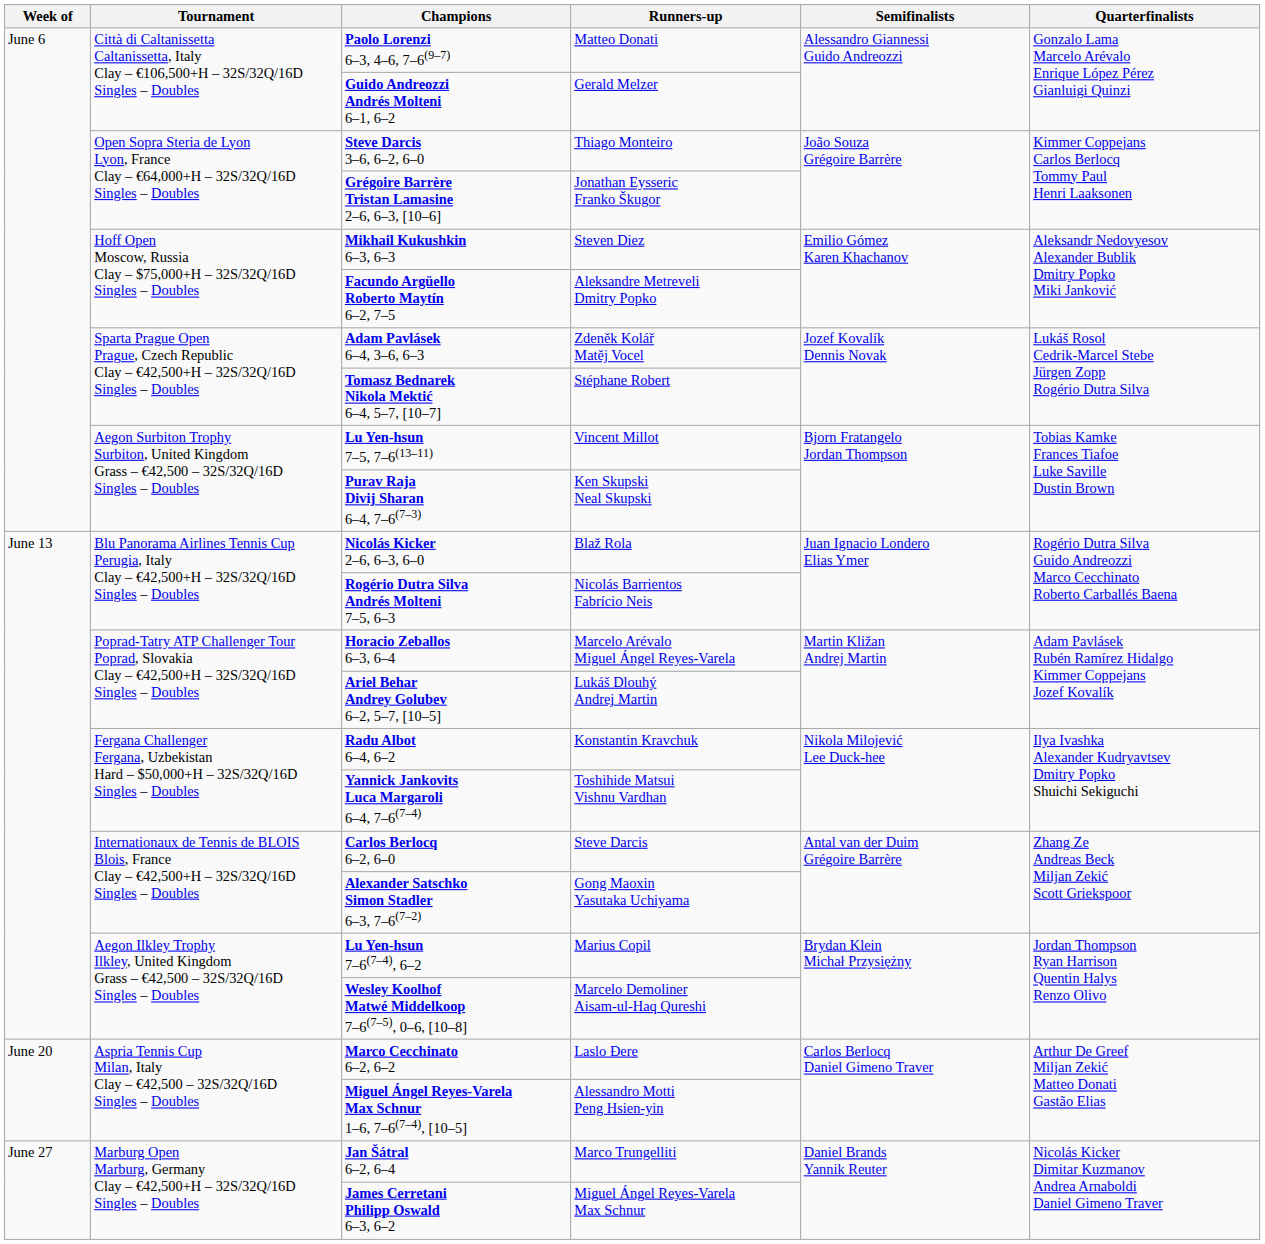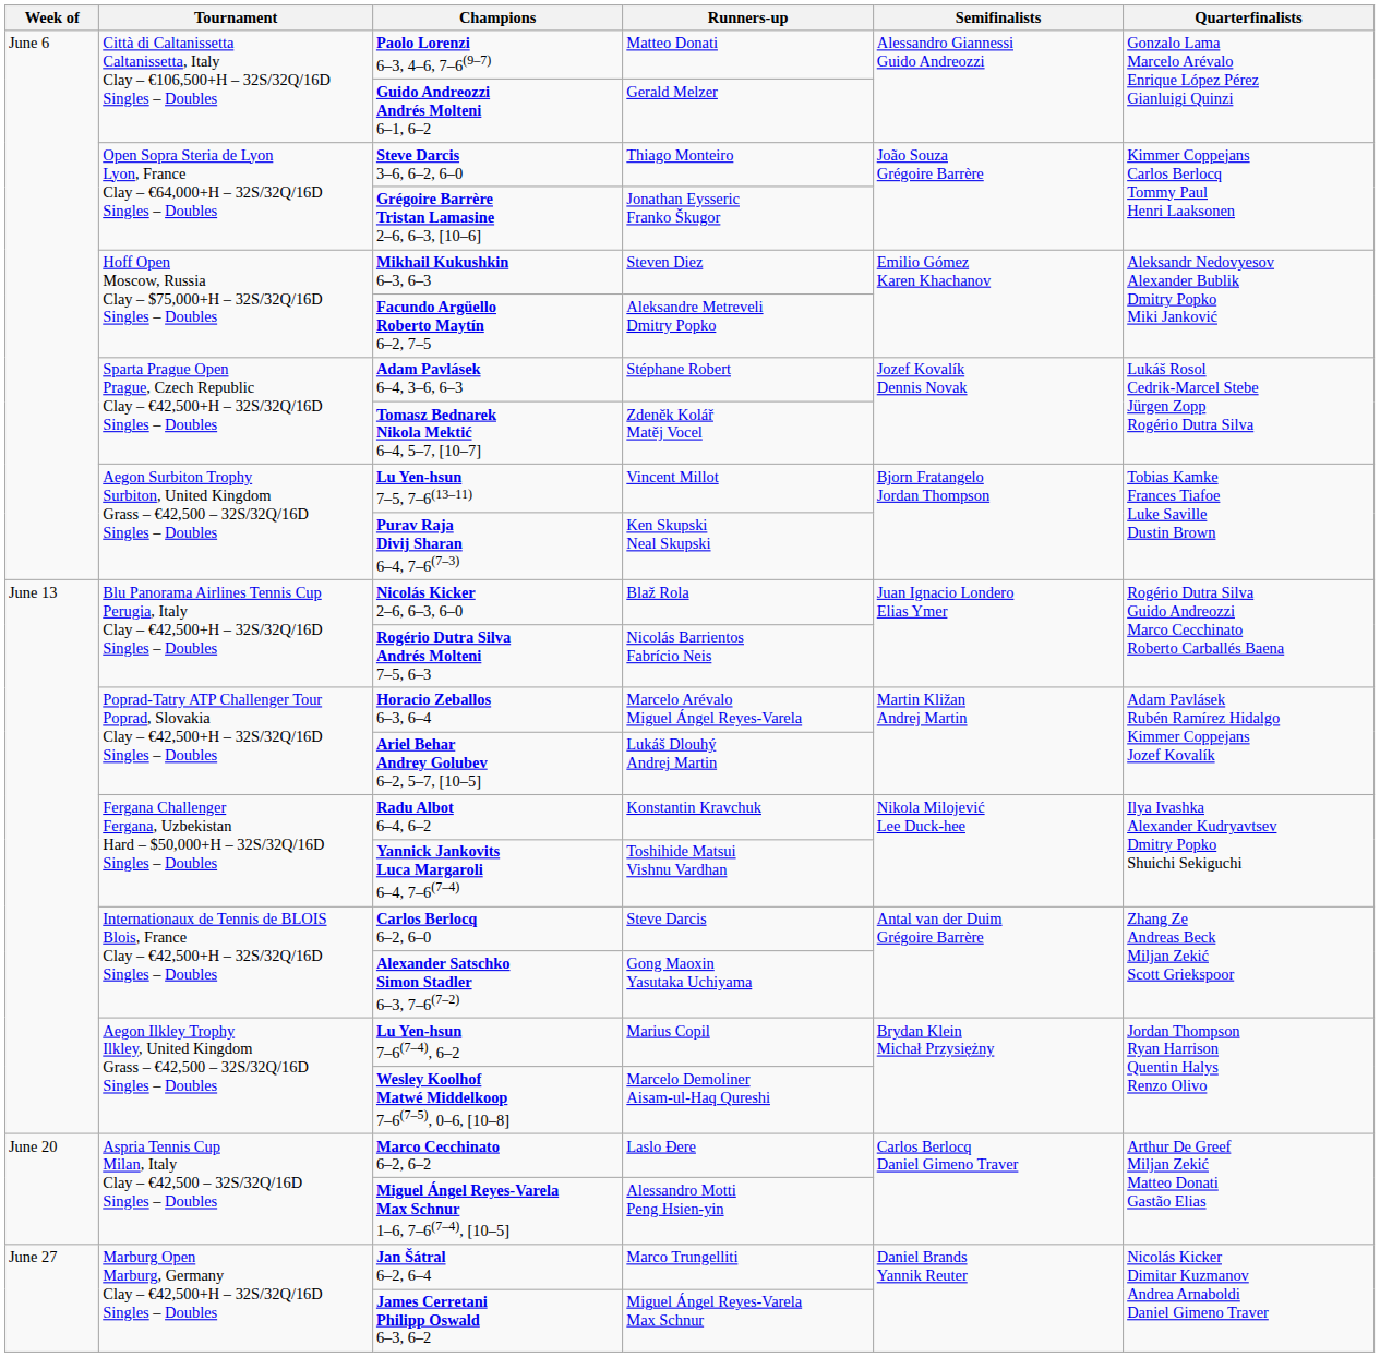Adam Pavlásek 6–4, 3–6, 6–3 | Runners-up: Zdeněk Kolář Matěj Vocel -> Stéphane Robert
Tomasz Bednarek Nikola Mektić 6–4, 5–7, [10–7] | Runners-up: Stéphane Robert -> Zdeněk Kolář Matěj Vocel
